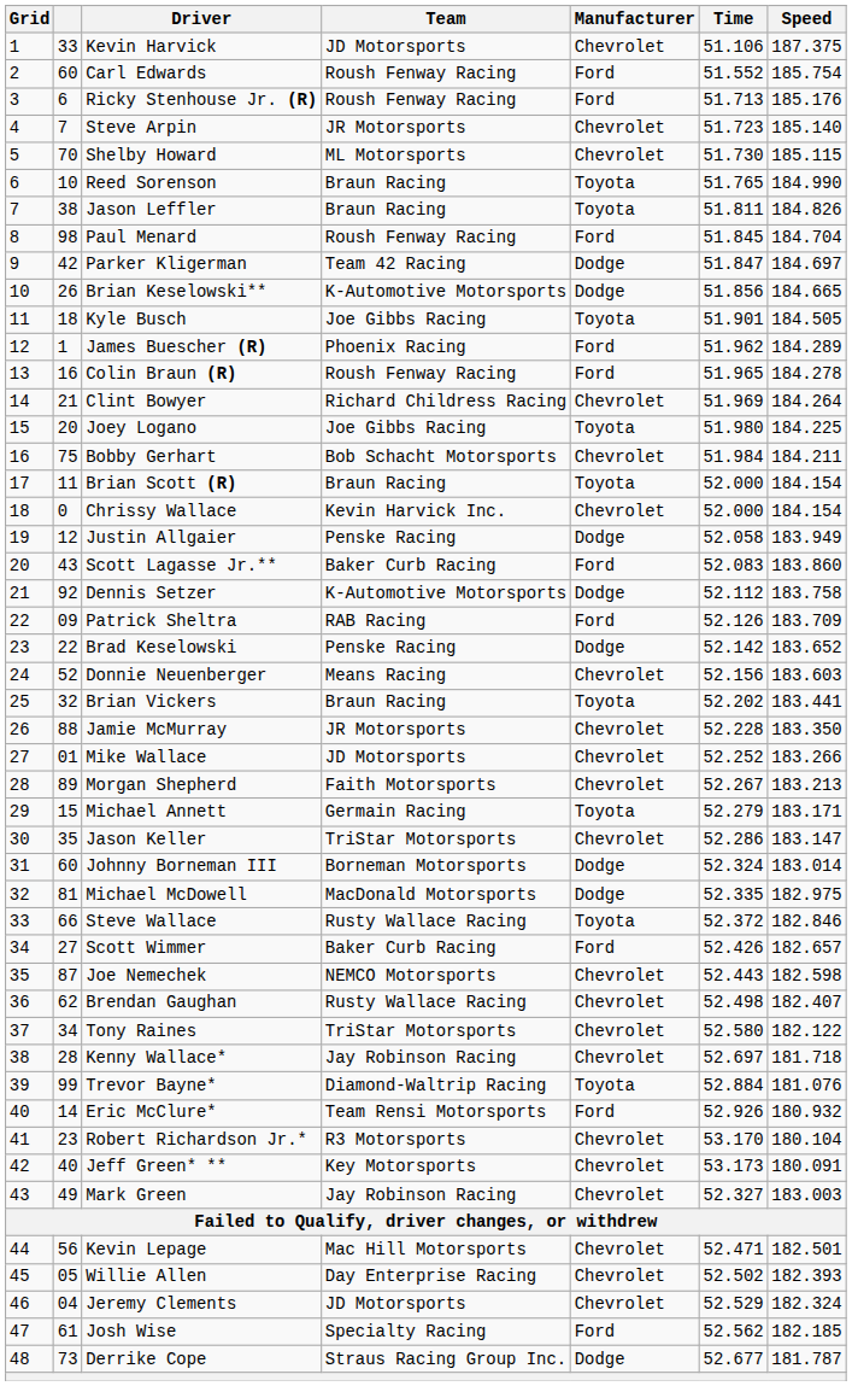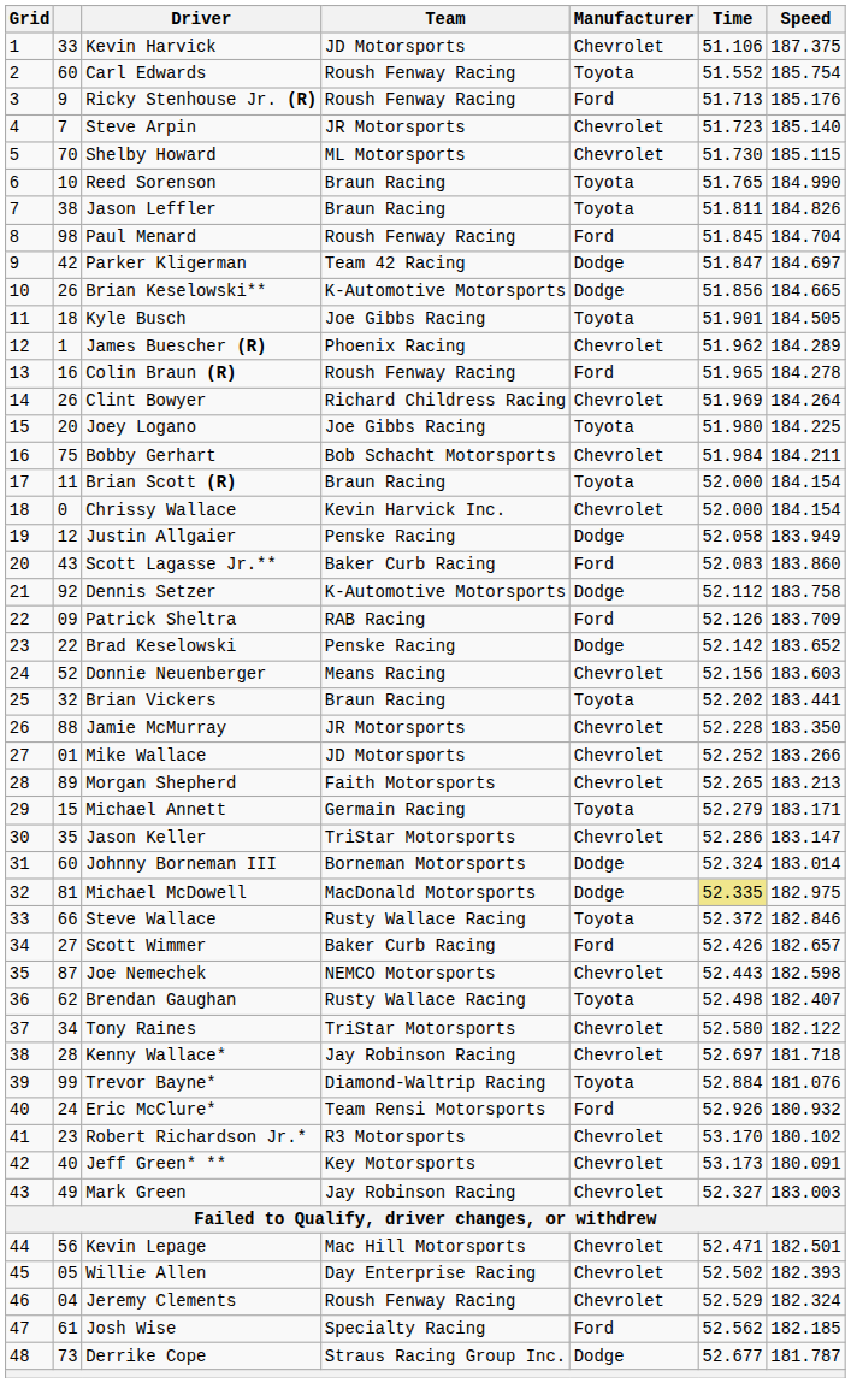Carl Edwards | Manufacturer: Ford -> Toyota
Ricky Stenhouse Jr. (R) | column 2: 6 -> 9
James Buescher (R) | Manufacturer: Ford -> Chevrolet
Clint Bowyer | column 2: 21 -> 26
Morgan Shepherd | Time: 52.267 -> 52.265
Michael McDowell | Time: no background -> khaki background
Brendan Gaughan | Manufacturer: Chevrolet -> Toyota
Eric McClure* | column 2: 14 -> 24
Robert Richardson Jr.* | Speed: 180.104 -> 180.102
Jeremy Clements | Team: JD Motorsports -> Roush Fenway Racing
